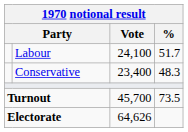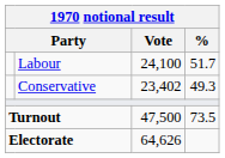Conservative | Vote: 23,400 -> 23,402
Conservative | %: 48.3 -> 49.3
Turnout | Vote: 45,700 -> 47,500
